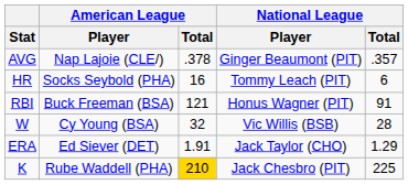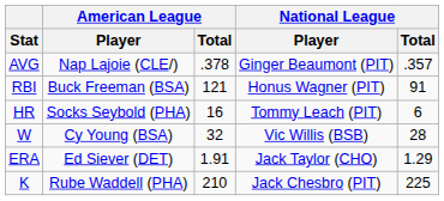rows swapped: HR <-> RBI
K | American League / Total: gold background -> no background
